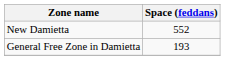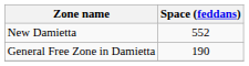General Free Zone in Damietta | Space (feddans): 193 -> 190
